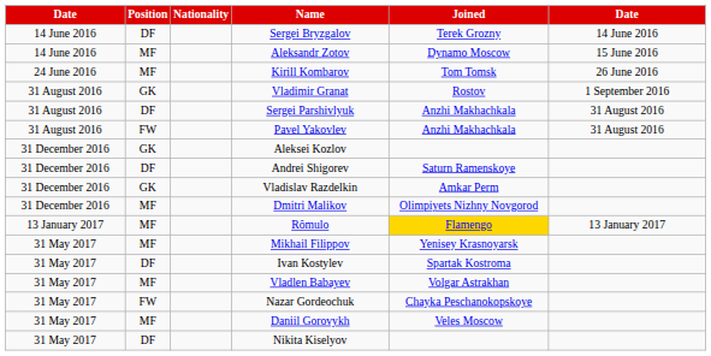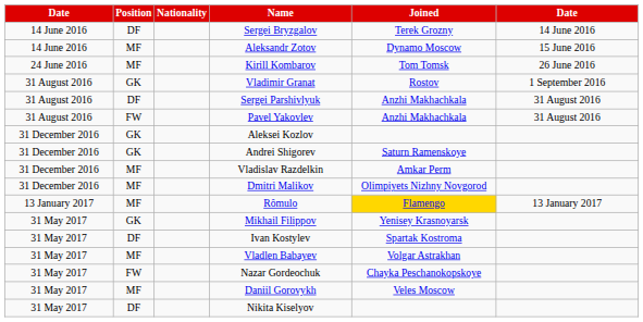Andrei Shigorev | Position: DF -> GK
Vladislav Razdelkin | Position: GK -> MF
Mikhail Filippov | Position: MF -> GK
